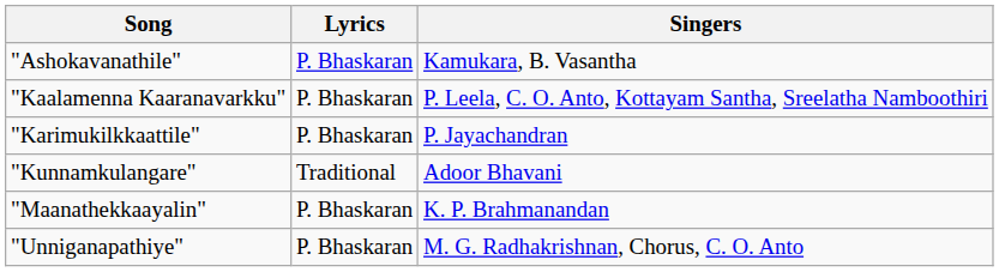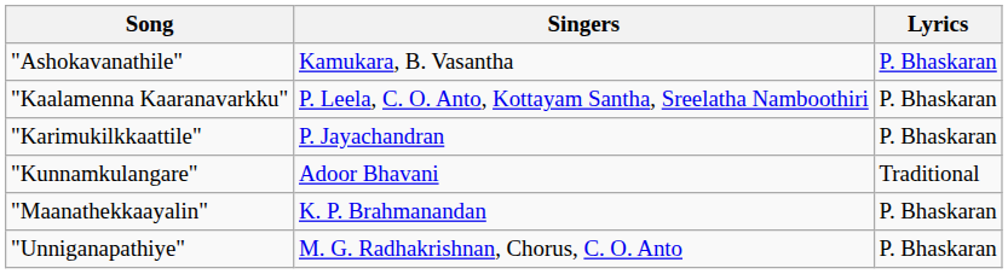columns swapped: Singers <-> Lyrics
